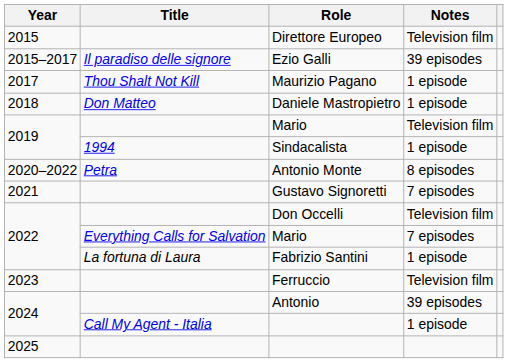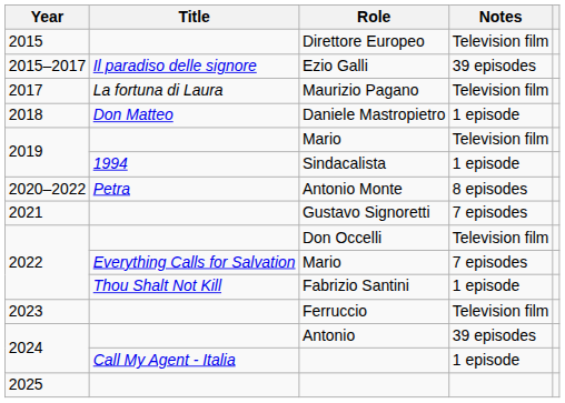Maurizio Pagano | Title: Thou Shalt Not Kill -> La fortuna di Laura
Maurizio Pagano | Notes: 1 episode -> Television film
Fabrizio Santini | Title: La fortuna di Laura -> Thou Shalt Not Kill
